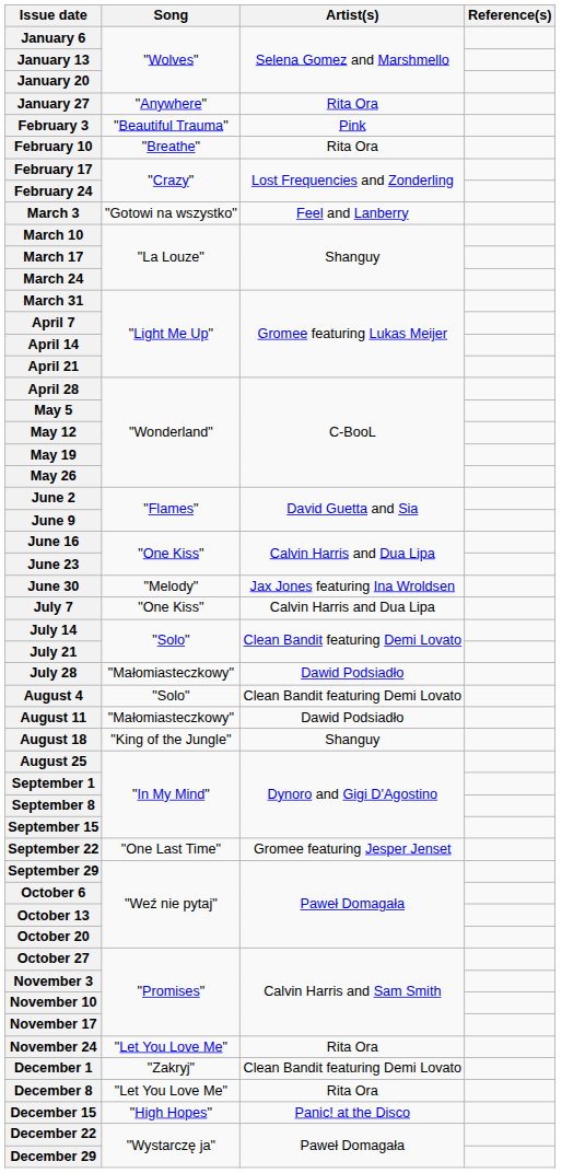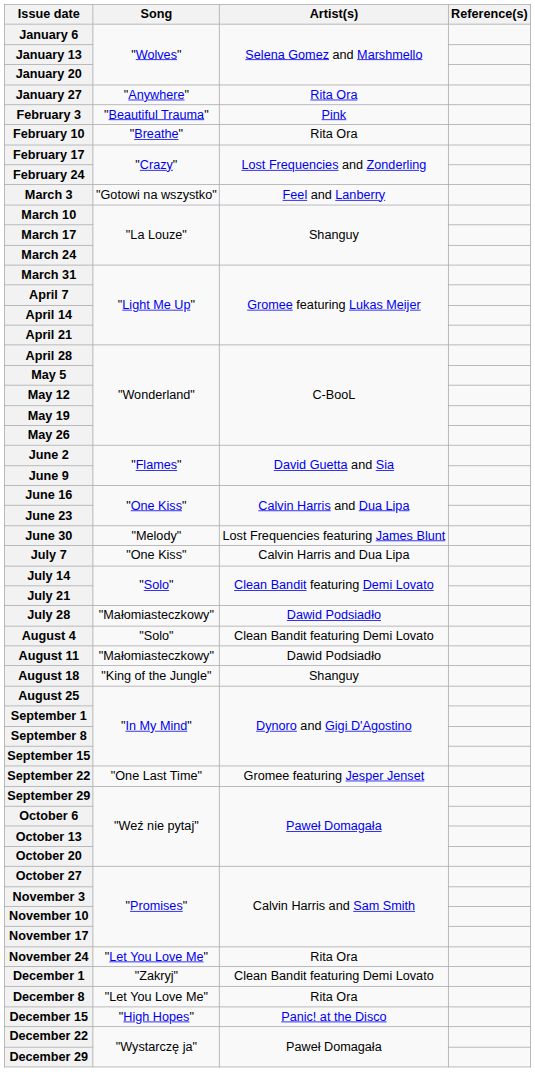June 30 | Artist(s): Jax Jones featuring Ina Wroldsen -> Lost Frequencies featuring James Blunt
